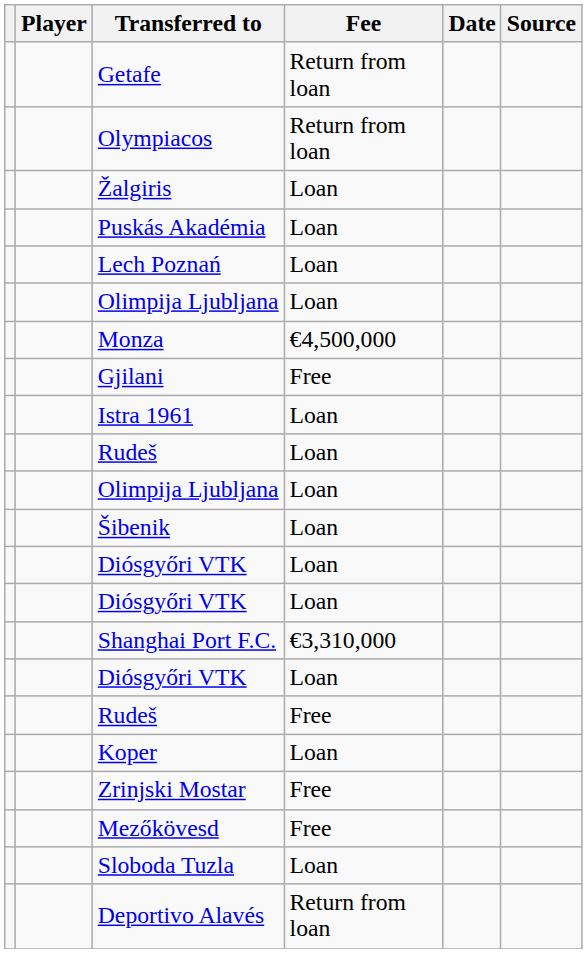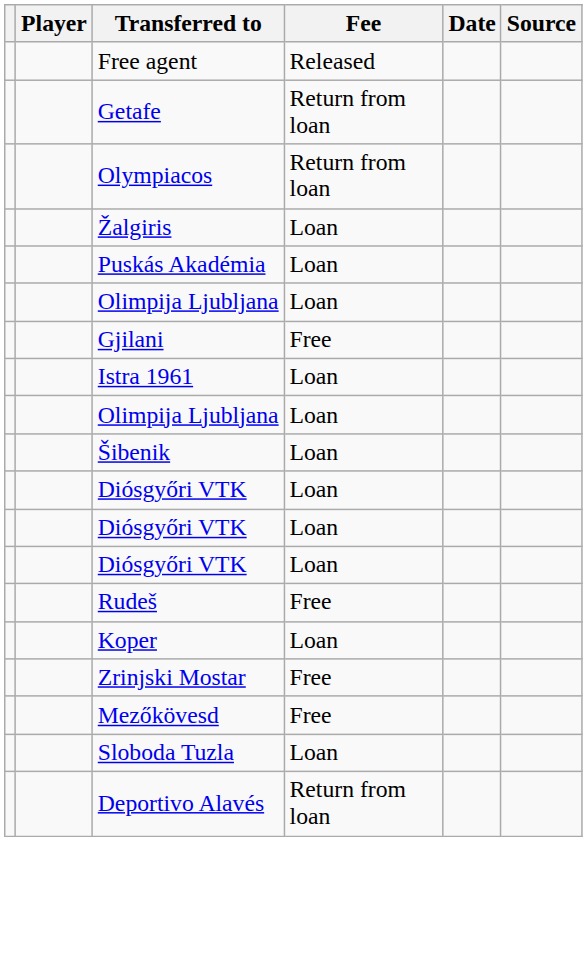+ row: Free agent | Released
- row: Lech Poznań | Loan
- row: Monza | €4,500,000
- row: Rudeš | Loan
- row: Shanghai Port F.C. | €3,310,000
